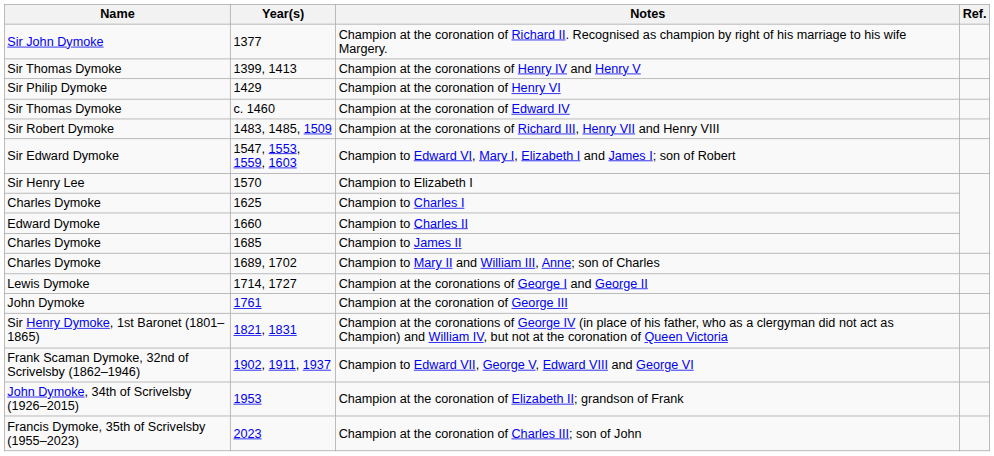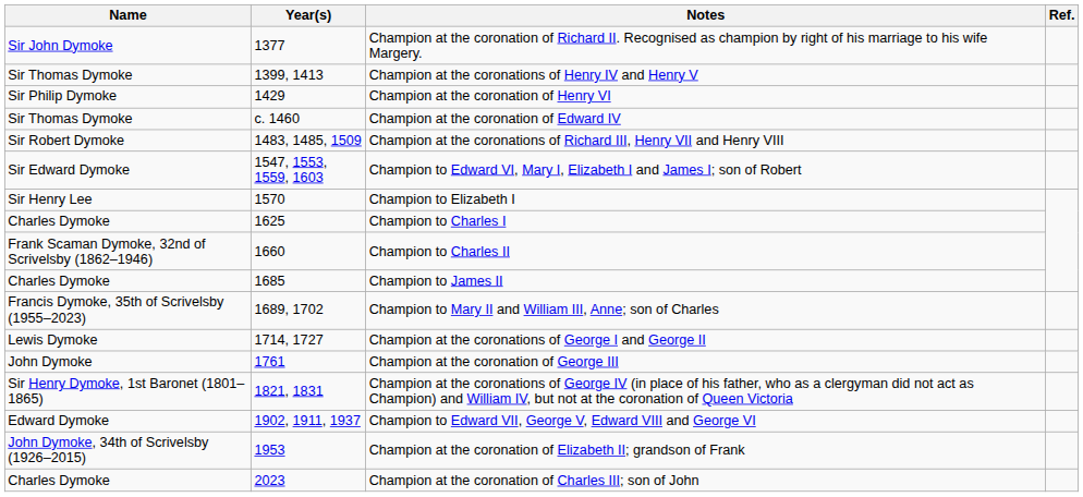Champion to Charles II | Name: Edward Dymoke -> Frank Scaman Dymoke, 32nd of Scrivelsby (1862–1946)
Champion to Mary II and William III, Anne; son of Charles | Name: Charles Dymoke -> Francis Dymoke, 35th of Scrivelsby (1955–2023)
Champion to Edward VII, George V, Edward VIII and George VI | Name: Frank Scaman Dymoke, 32nd of Scrivelsby (1862–1946) -> Edward Dymoke
Champion at the coronation of Charles III; son of John | Name: Francis Dymoke, 35th of Scrivelsby (1955–2023) -> Charles Dymoke
